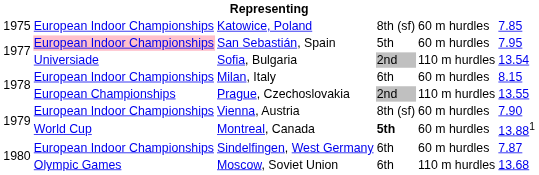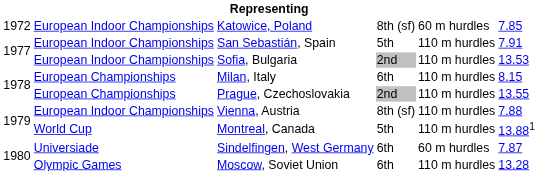Katowice, Poland | column 1: 1975 -> 1972
San Sebastián, Spain | column 2: pink background -> no background
San Sebastián, Spain | column 5: 60 m hurdles -> 110 m hurdles
San Sebastián, Spain | column 6: 7.95 -> 7.91
Sofia, Bulgaria | column 2: Universiade -> European Indoor Championships
Sofia, Bulgaria | column 6: 13.54 -> 13.53
Milan, Italy | column 2: European Indoor Championships -> European Championships
Milan, Italy | column 5: 60 m hurdles -> 110 m hurdles
Vienna, Austria | column 5: 60 m hurdles -> 110 m hurdles
Vienna, Austria | column 6: 7.90 -> 7.88
Montreal, Canada | column 4: bold -> normal
Montreal, Canada | column 5: 60 m hurdles -> 110 m hurdles
Sindelfingen, West Germany | column 2: European Indoor Championships -> Universiade
Moscow, Soviet Union | column 6: 13.68 -> 13.28
